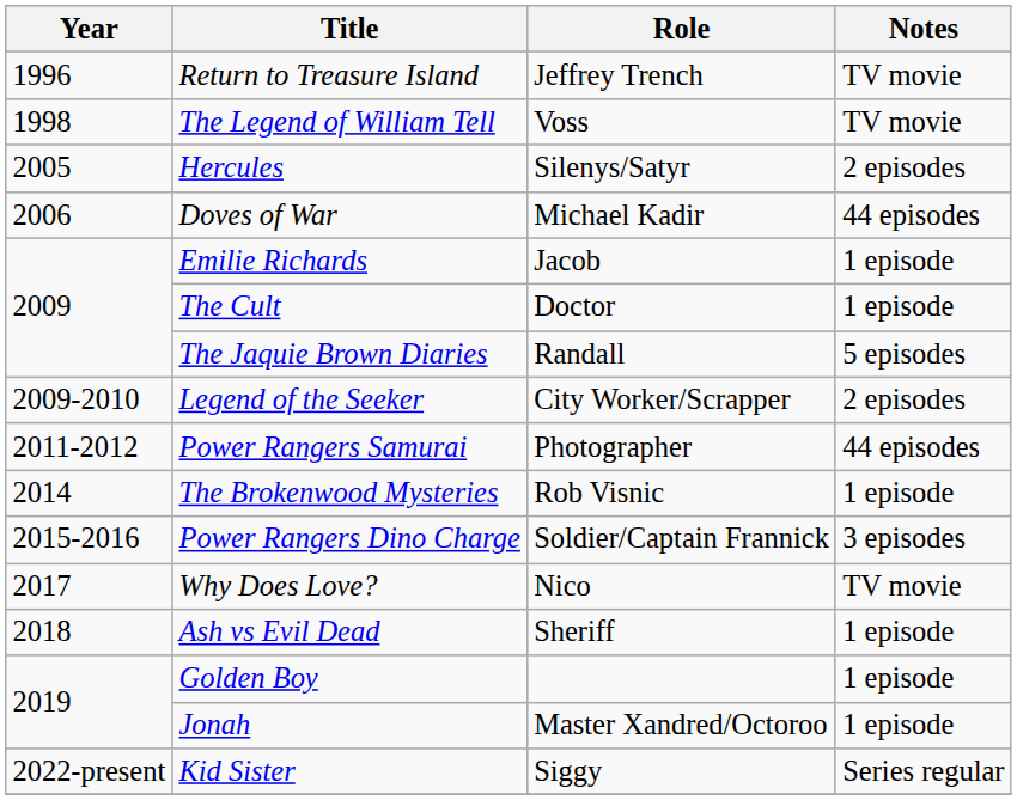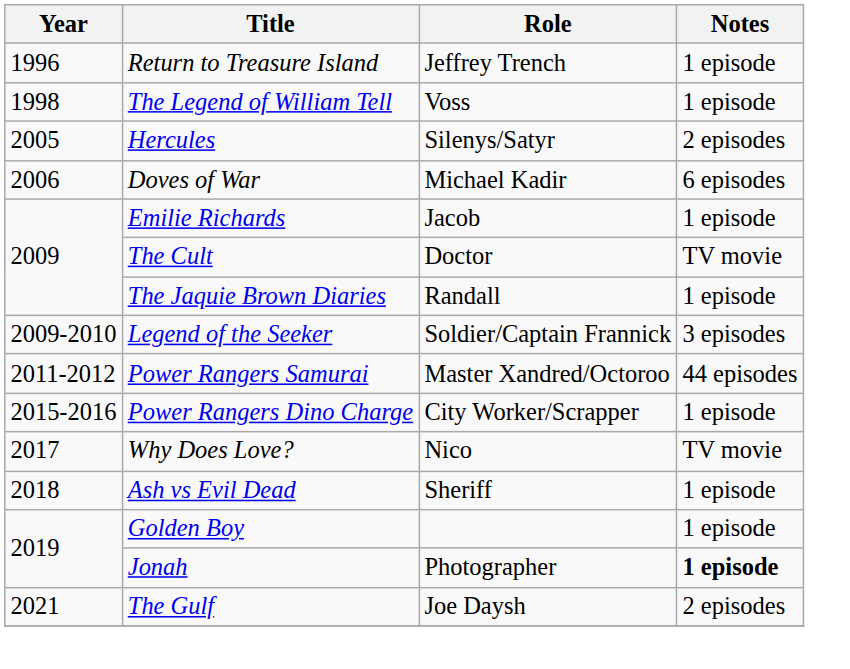Return to Treasure Island | Notes: TV movie -> 1 episode
The Legend of William Tell | Notes: TV movie -> 1 episode
Doves of War | Notes: 44 episodes -> 6 episodes
The Cult | Notes: 1 episode -> TV movie
The Jaquie Brown Diaries | Notes: 5 episodes -> 1 episode
Legend of the Seeker | Role: City Worker/Scrapper -> Soldier/Captain Frannick
Legend of the Seeker | Notes: 2 episodes -> 3 episodes
Power Rangers Samurai | Role: Photographer -> Master Xandred/Octoroo
- row: 2014 | The Brokenwood Mysteries | Rob Visnic | 1 episode
Power Rangers Dino Charge | Role: Soldier/Captain Frannick -> City Worker/Scrapper
Power Rangers Dino Charge | Notes: 3 episodes -> 1 episode
Jonah | Role: Master Xandred/Octoroo -> Photographer
Jonah | Notes: normal -> bold
+ row: 2021 | The Gulf | Joe Daysh | 2 episodes
- row: 2022-present | Kid Sister | Siggy | Series regular
